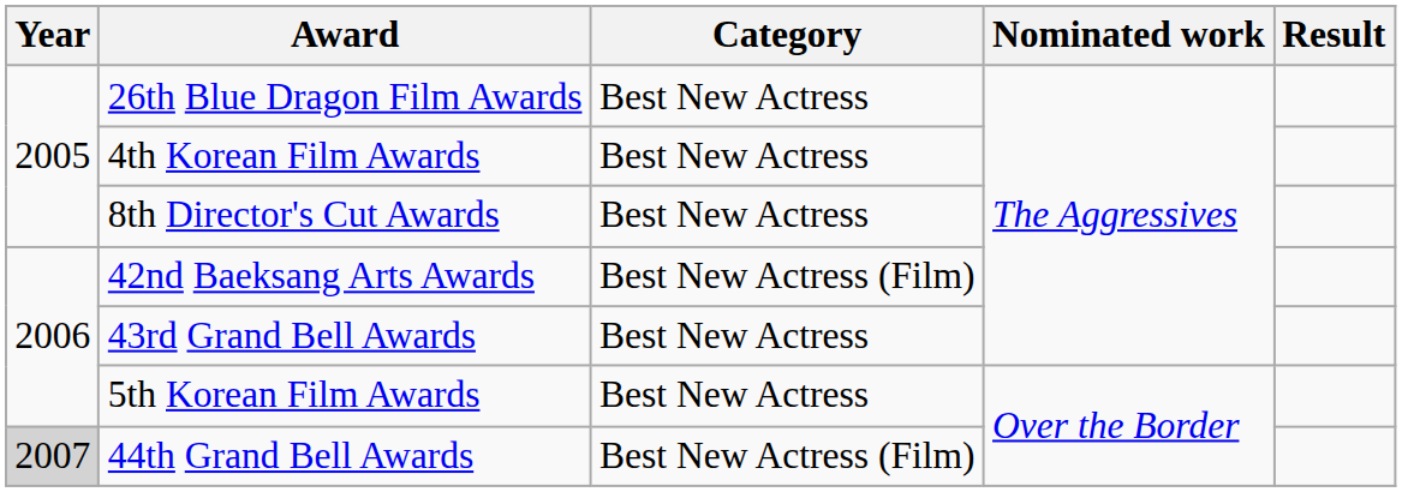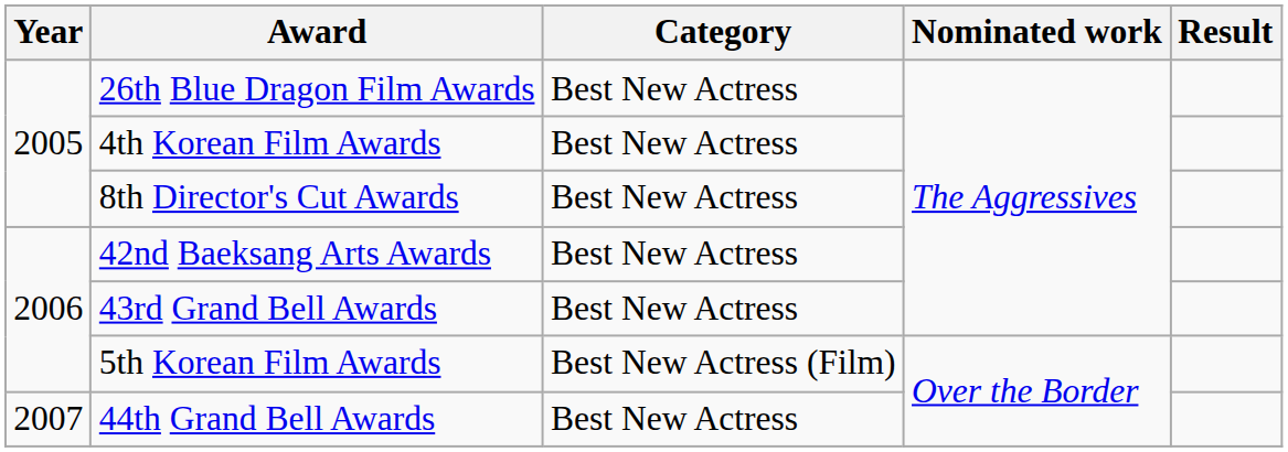42nd Baeksang Arts Awards | Category: Best New Actress (Film) -> Best New Actress
5th Korean Film Awards | Category: Best New Actress -> Best New Actress (Film)
44th Grand Bell Awards | Year: lightgrey background -> no background
44th Grand Bell Awards | Category: Best New Actress (Film) -> Best New Actress
